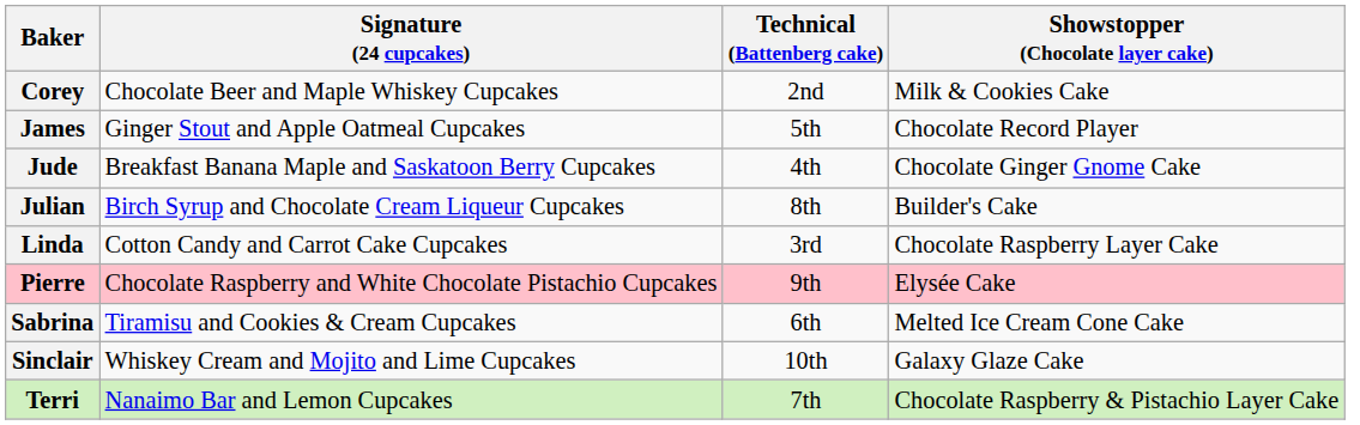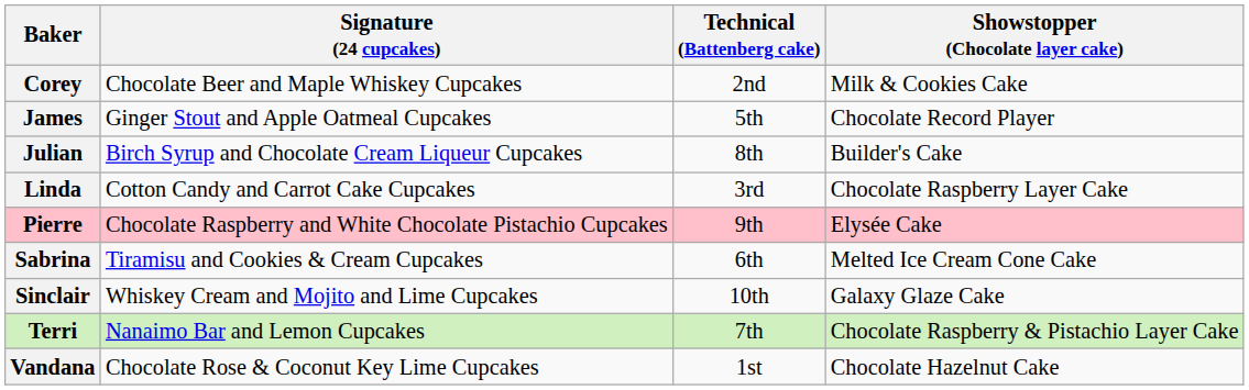- row: Jude | Breakfast Banana Maple and Saskatoon Berry Cupcakes | 4th | Chocolate Ginger Gnome Cake
+ row: Vandana | Chocolate Rose & Coconut Key Lime Cupcakes | 1st | Chocolate Hazelnut Cake
